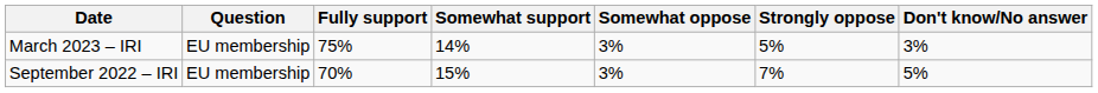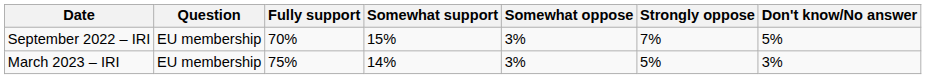rows swapped: September 2022 – IRI <-> March 2023 – IRI
